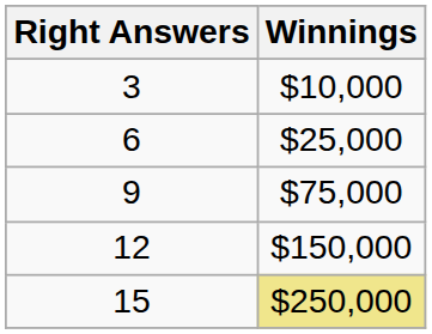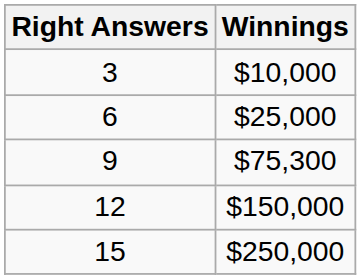9 | Winnings: $75,000 -> $75,300
15 | Winnings: khaki background -> no background
